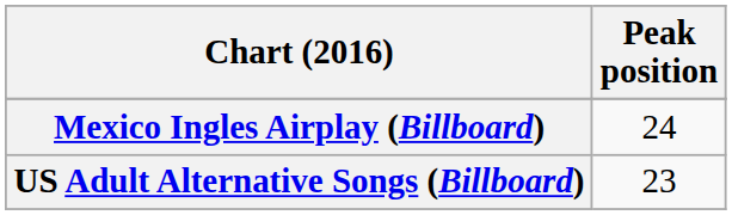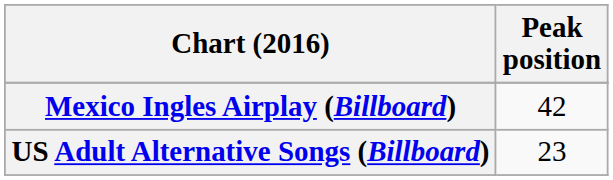Mexico Ingles Airplay (Billboard) | Peak position: 24 -> 42
